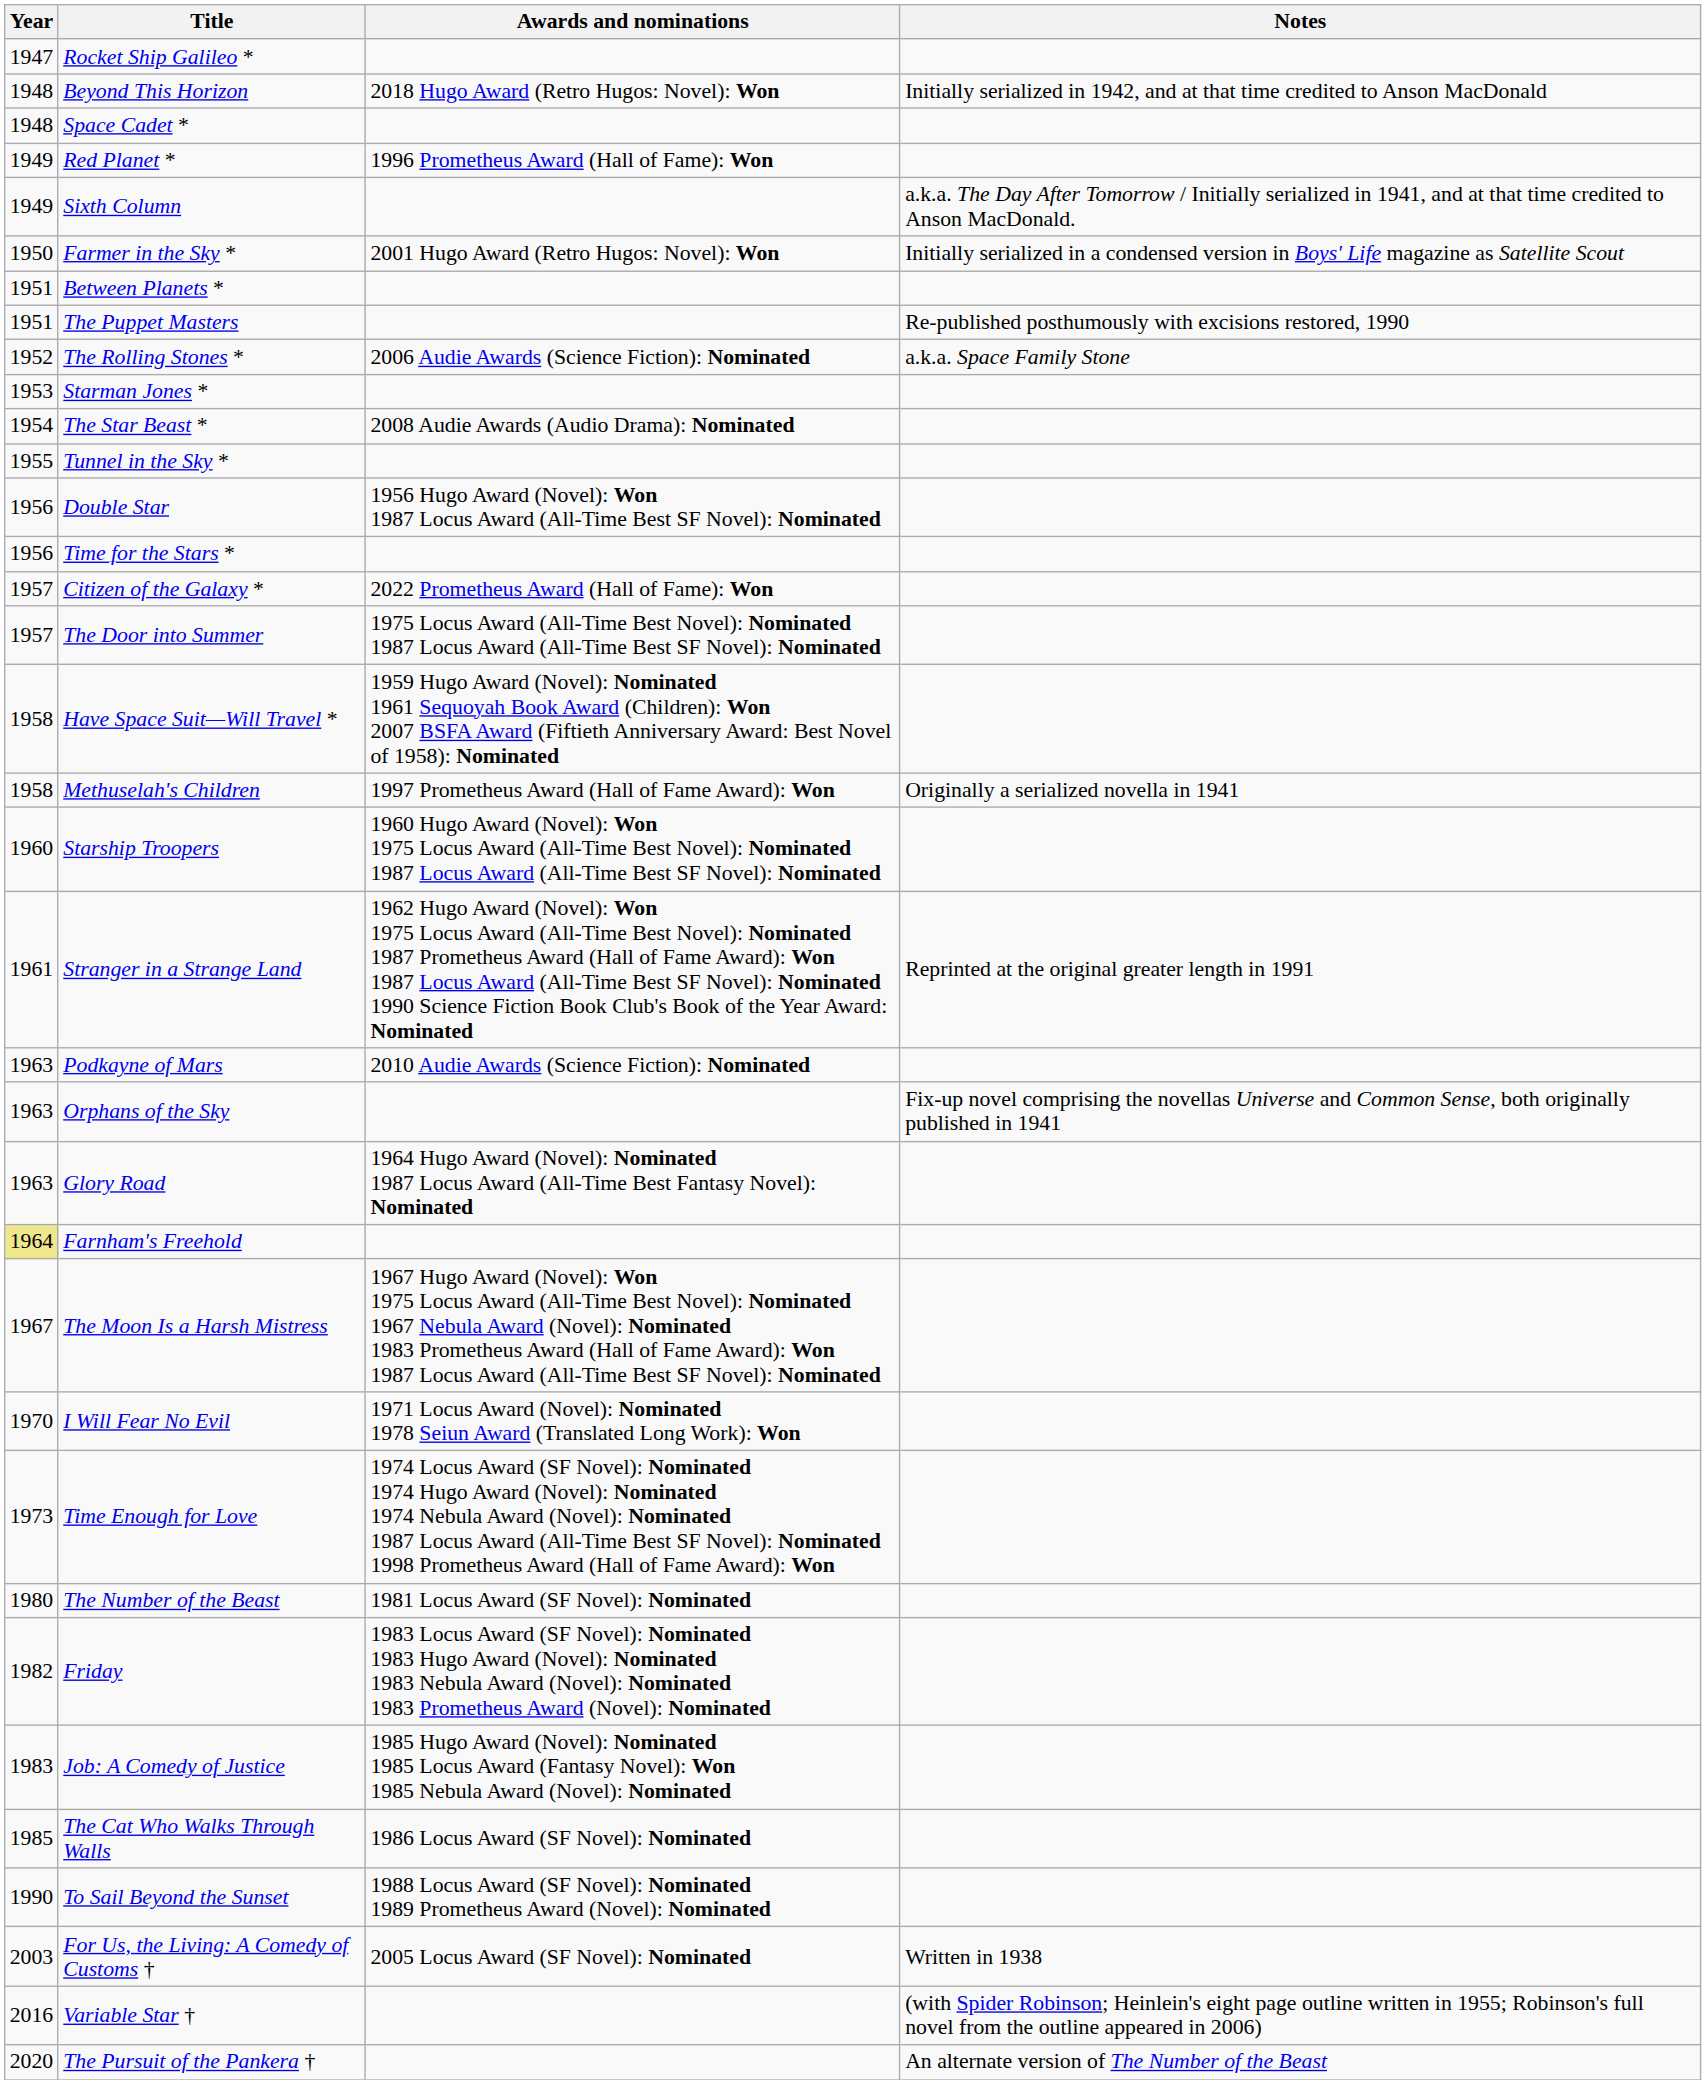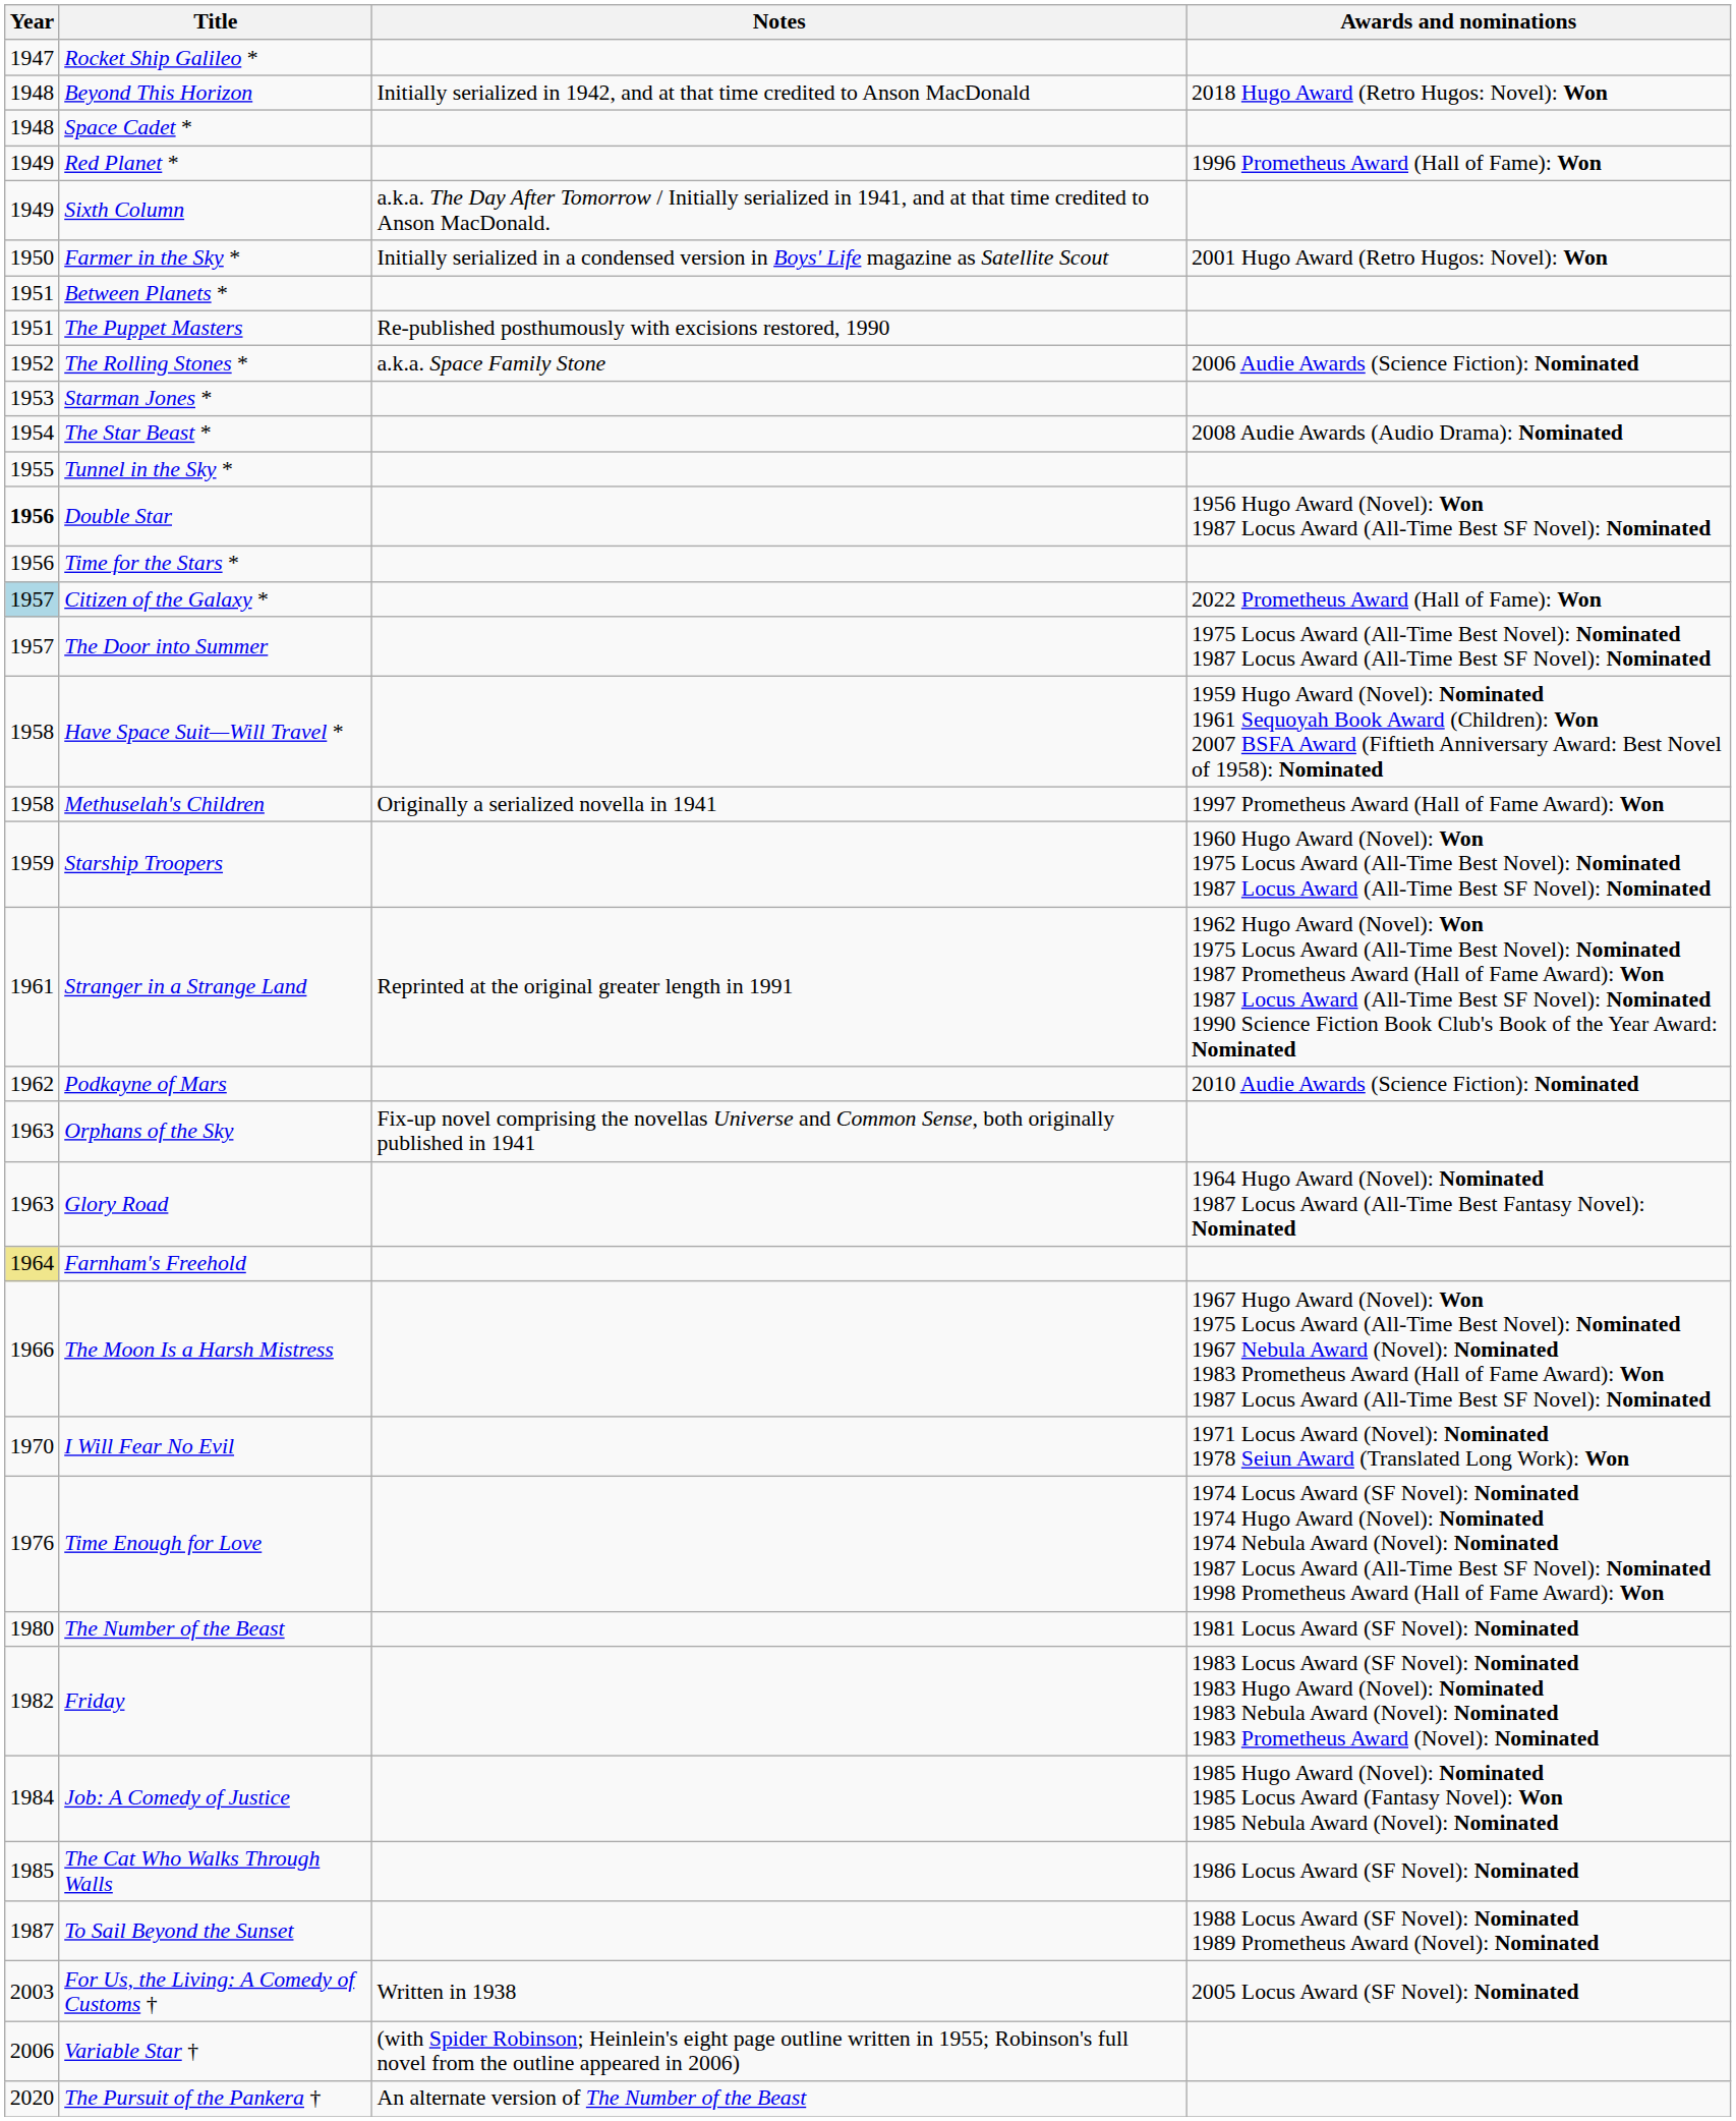columns swapped: Notes <-> Awards and nominations
Double Star | Year: normal -> bold
Citizen of the Galaxy * | Year: no background -> lightblue background
Starship Troopers | Year: 1960 -> 1959
Podkayne of Mars | Year: 1963 -> 1962
The Moon Is a Harsh Mistress | Year: 1967 -> 1966
Time Enough for Love | Year: 1973 -> 1976
Job: A Comedy of Justice | Year: 1983 -> 1984
To Sail Beyond the Sunset | Year: 1990 -> 1987
Variable Star † | Year: 2016 -> 2006
